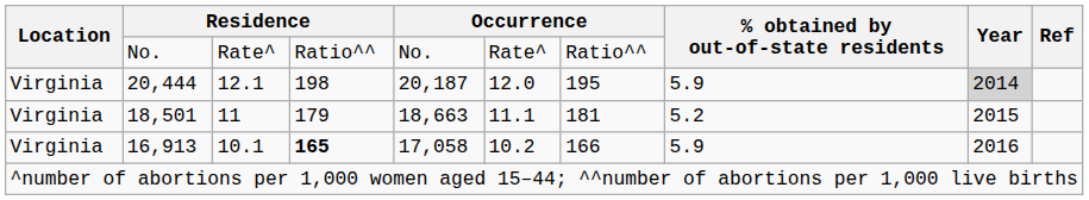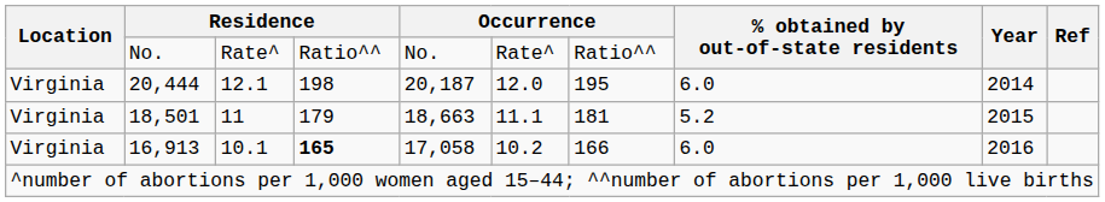20,444 | % obtained by out-of-state residents: 5.9 -> 6.0
20,444 | Year: lightgrey background -> no background
16,913 | % obtained by out-of-state residents: 5.9 -> 6.0
